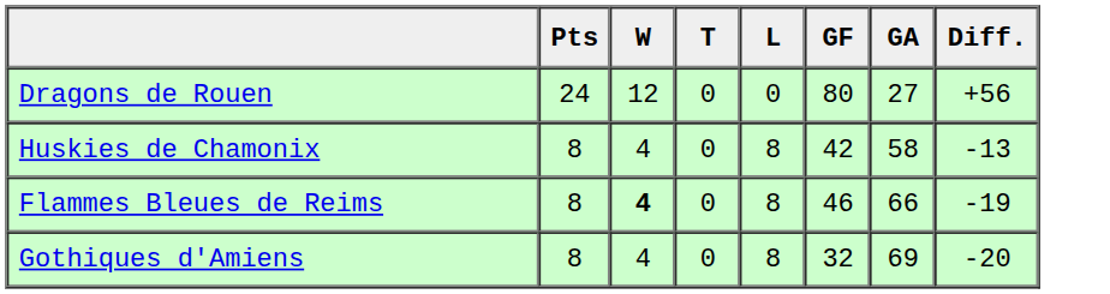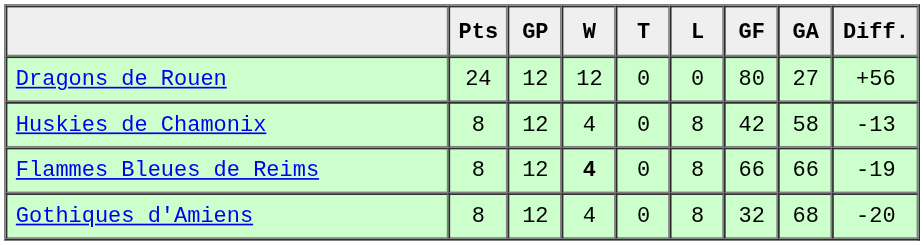+ column: GP | 12 | 12 | 12 | 12
Flammes Bleues de Reims | GF: 46 -> 66
Gothiques d'Amiens | GA: 69 -> 68
